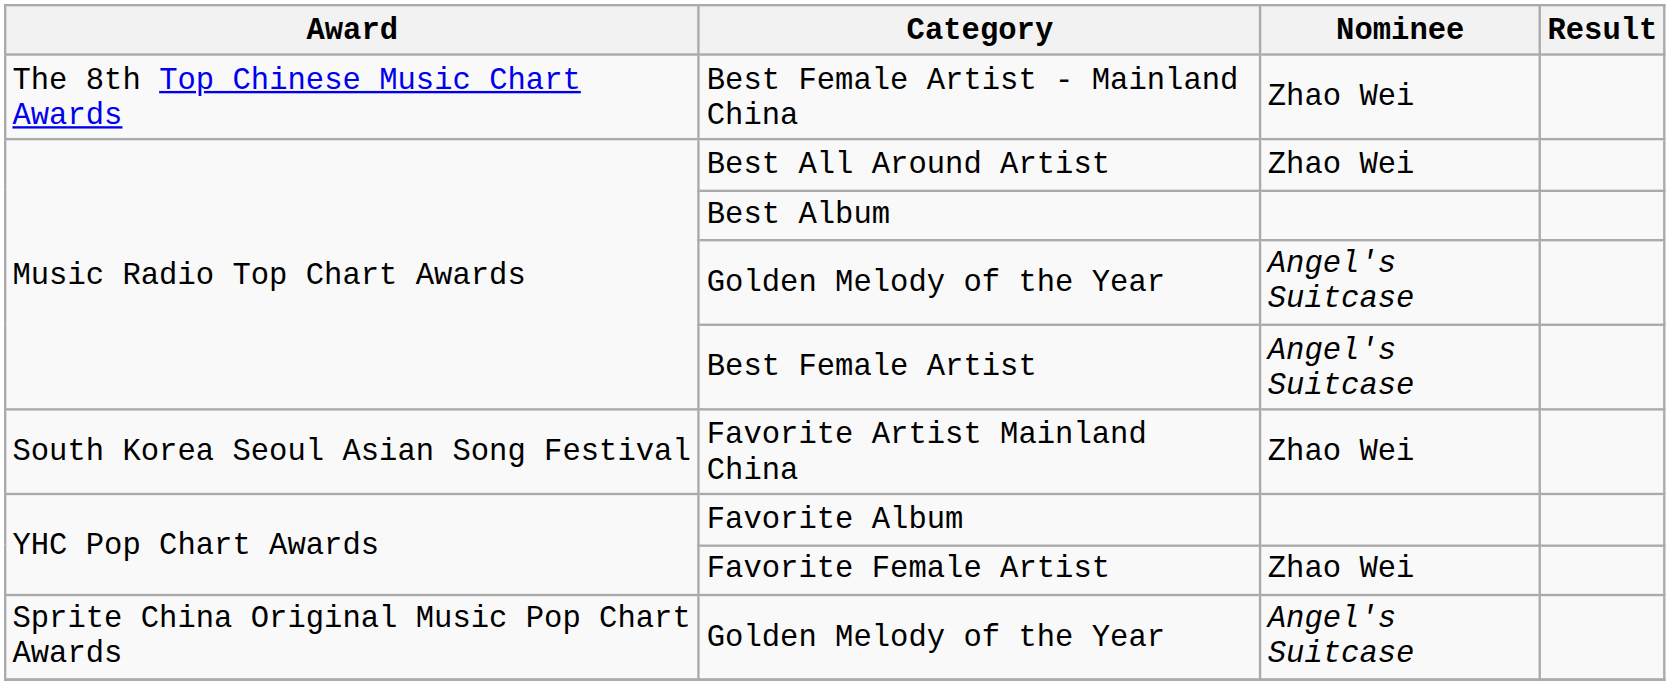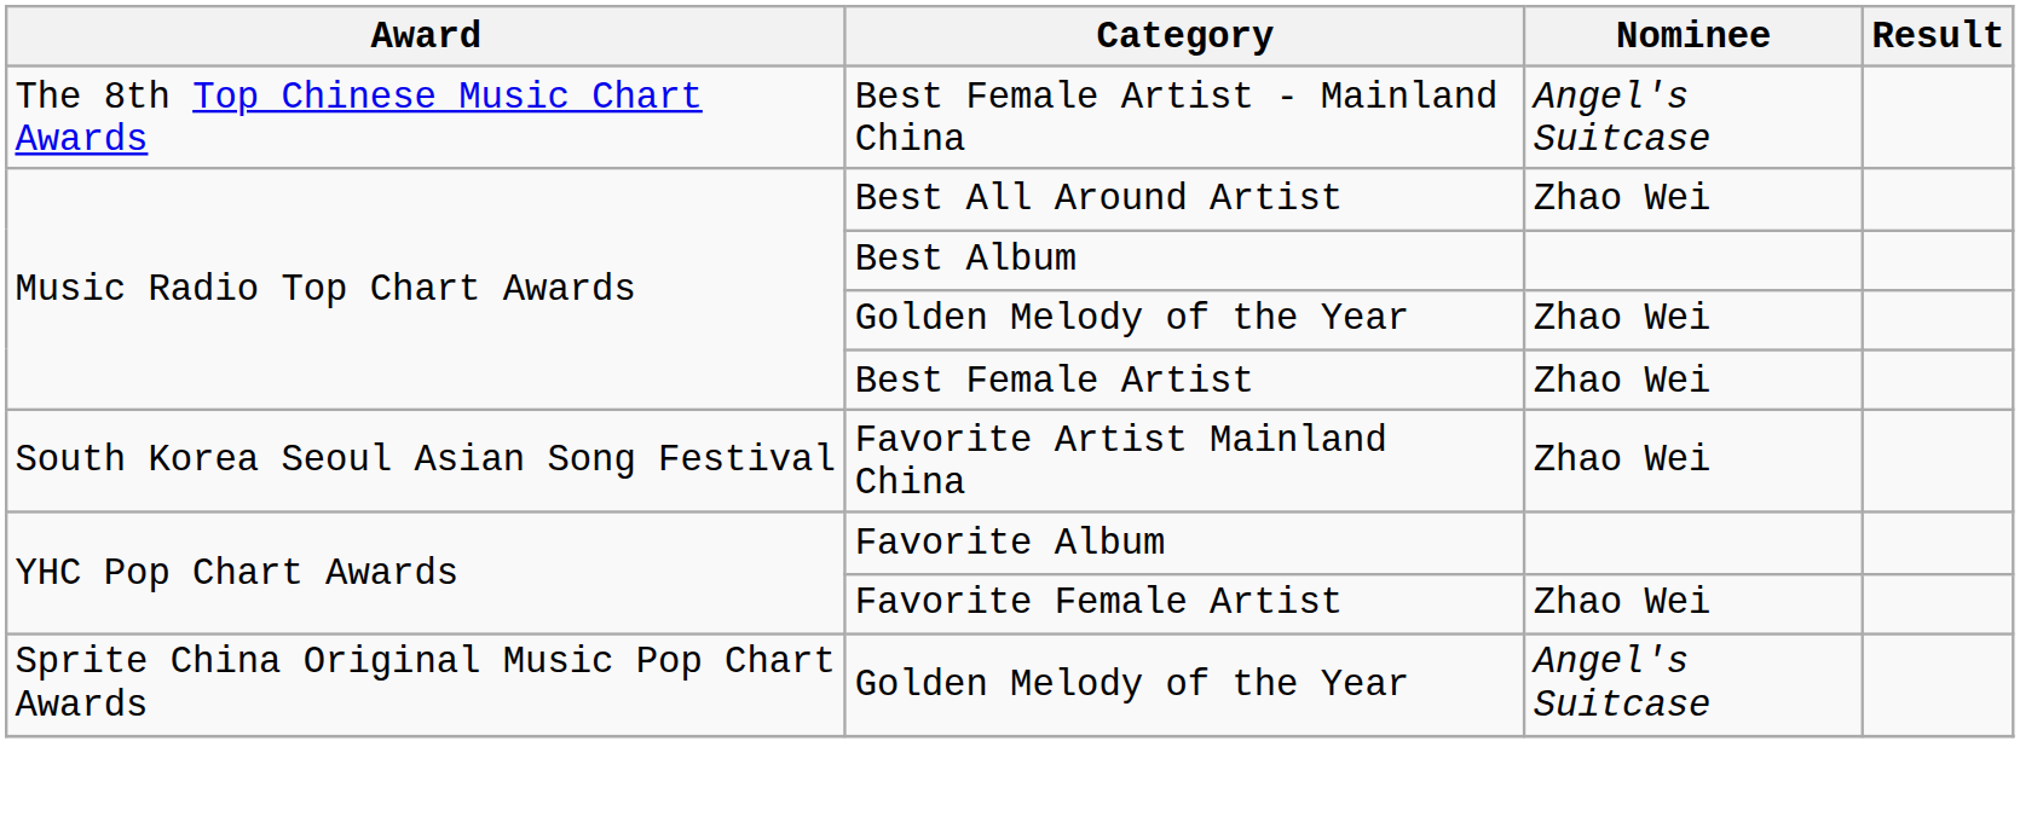Best Female Artist - Mainland China | Nominee: Zhao Wei -> Angel's Suitcase
Music Radio Top Chart Awards / Golden Melody of the Year | Nominee: Angel's Suitcase -> Zhao Wei
Best Female Artist | Nominee: Angel's Suitcase -> Zhao Wei
